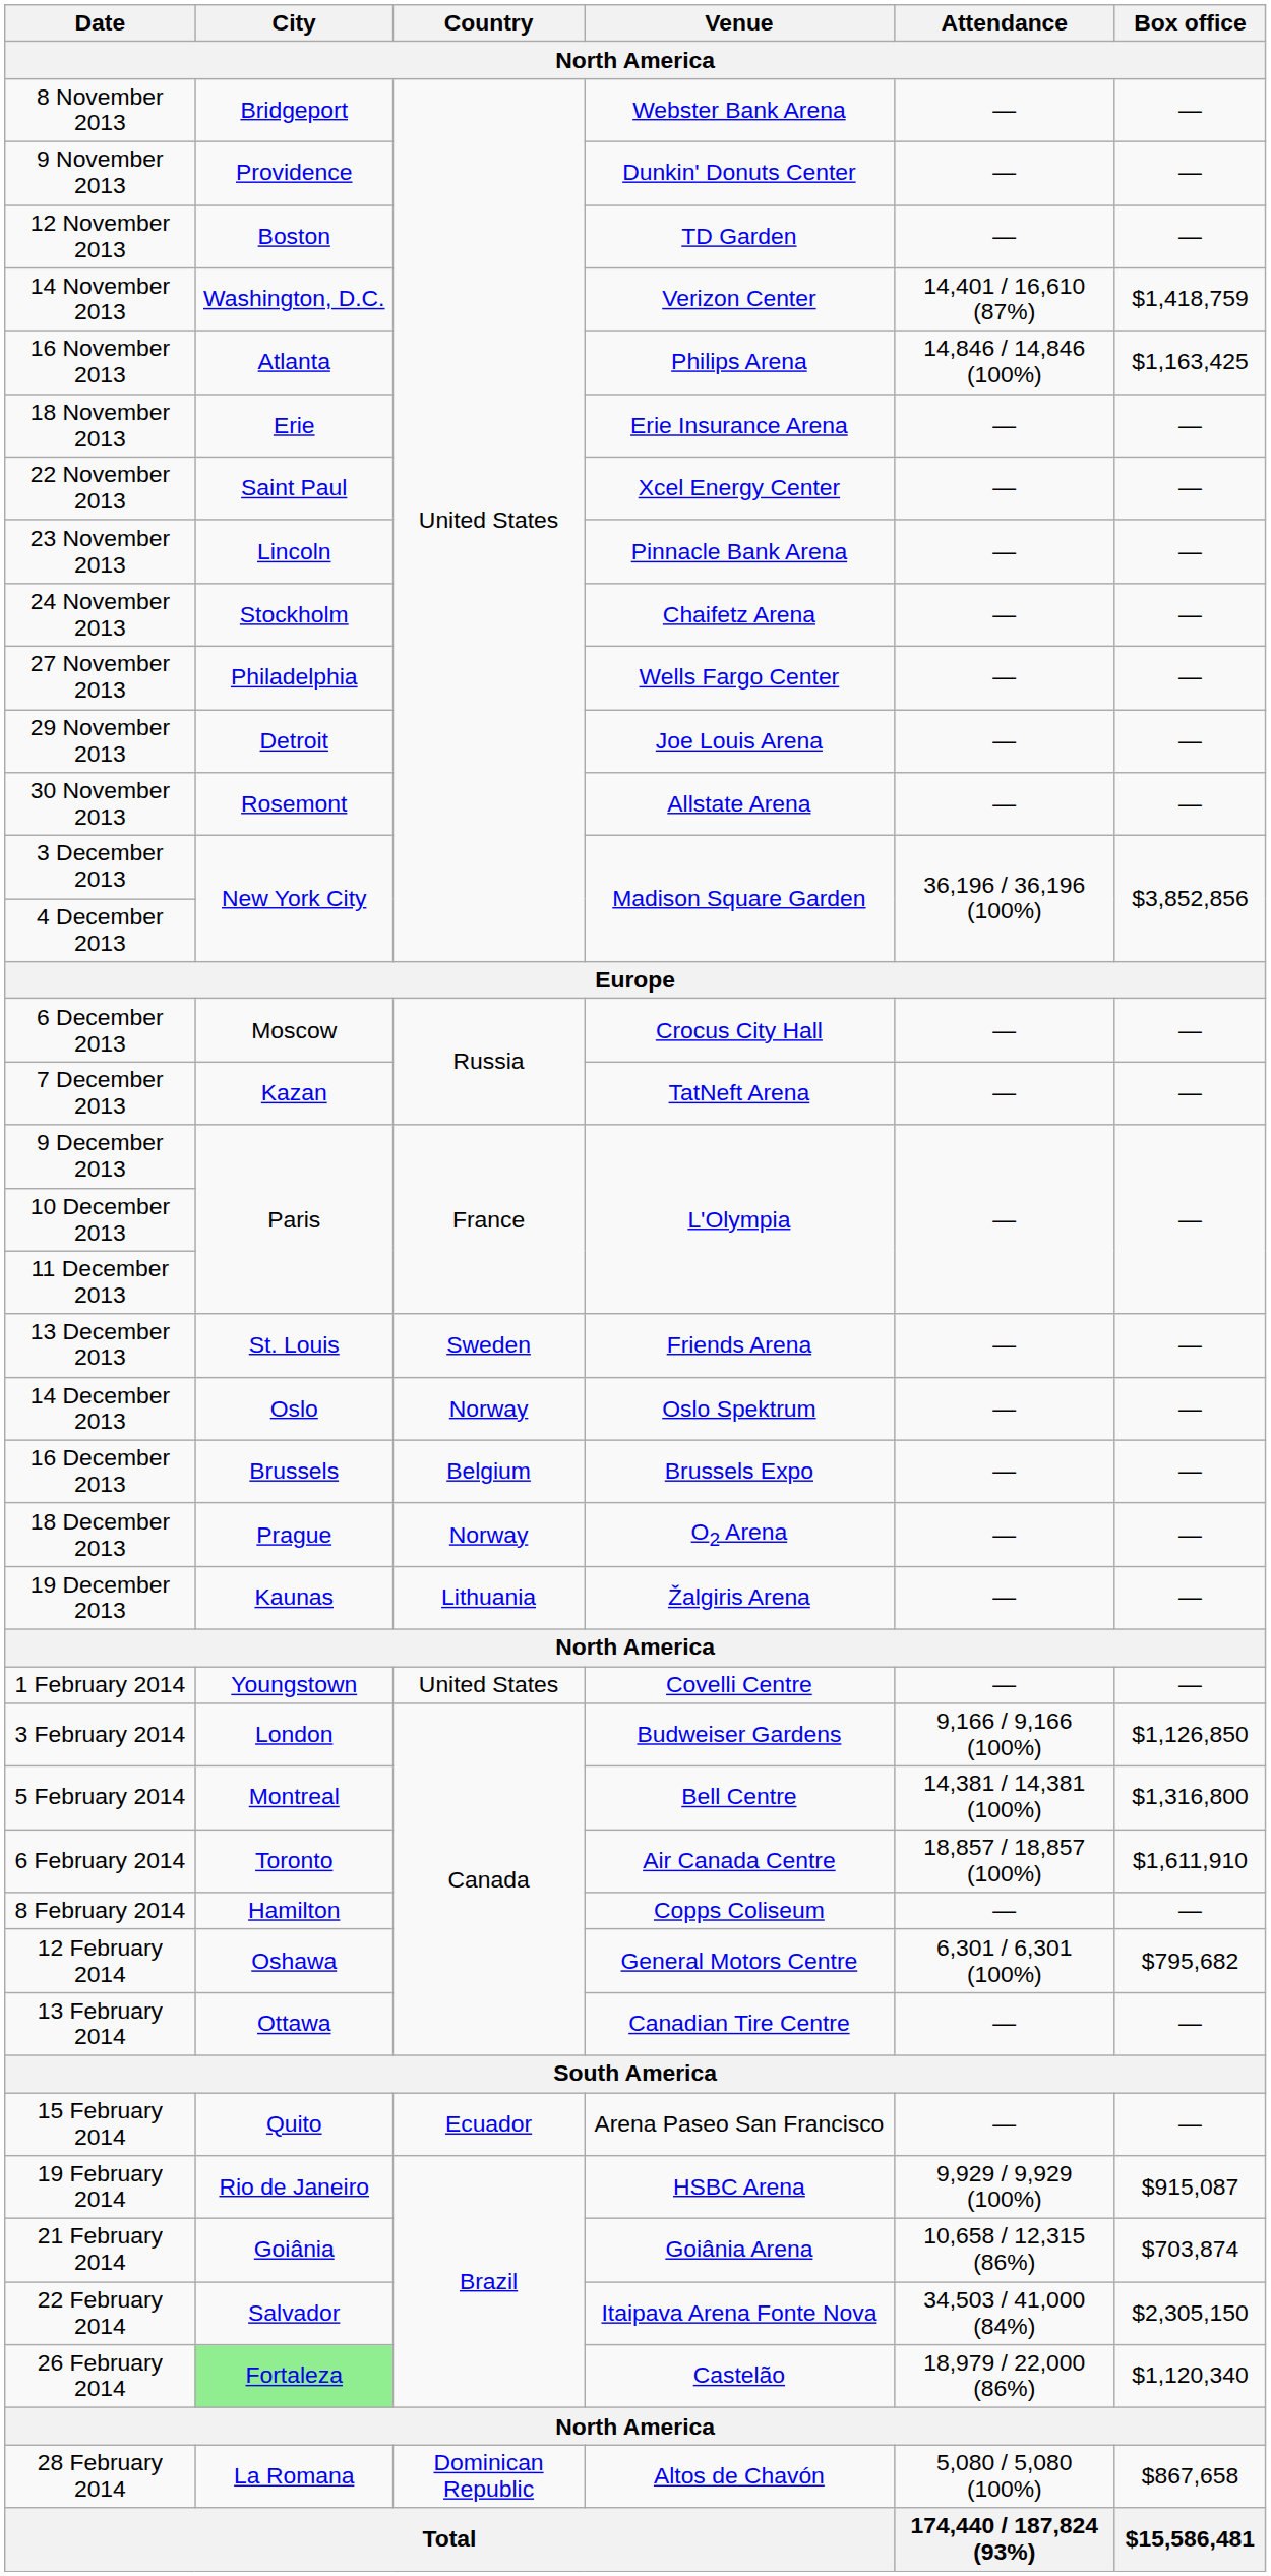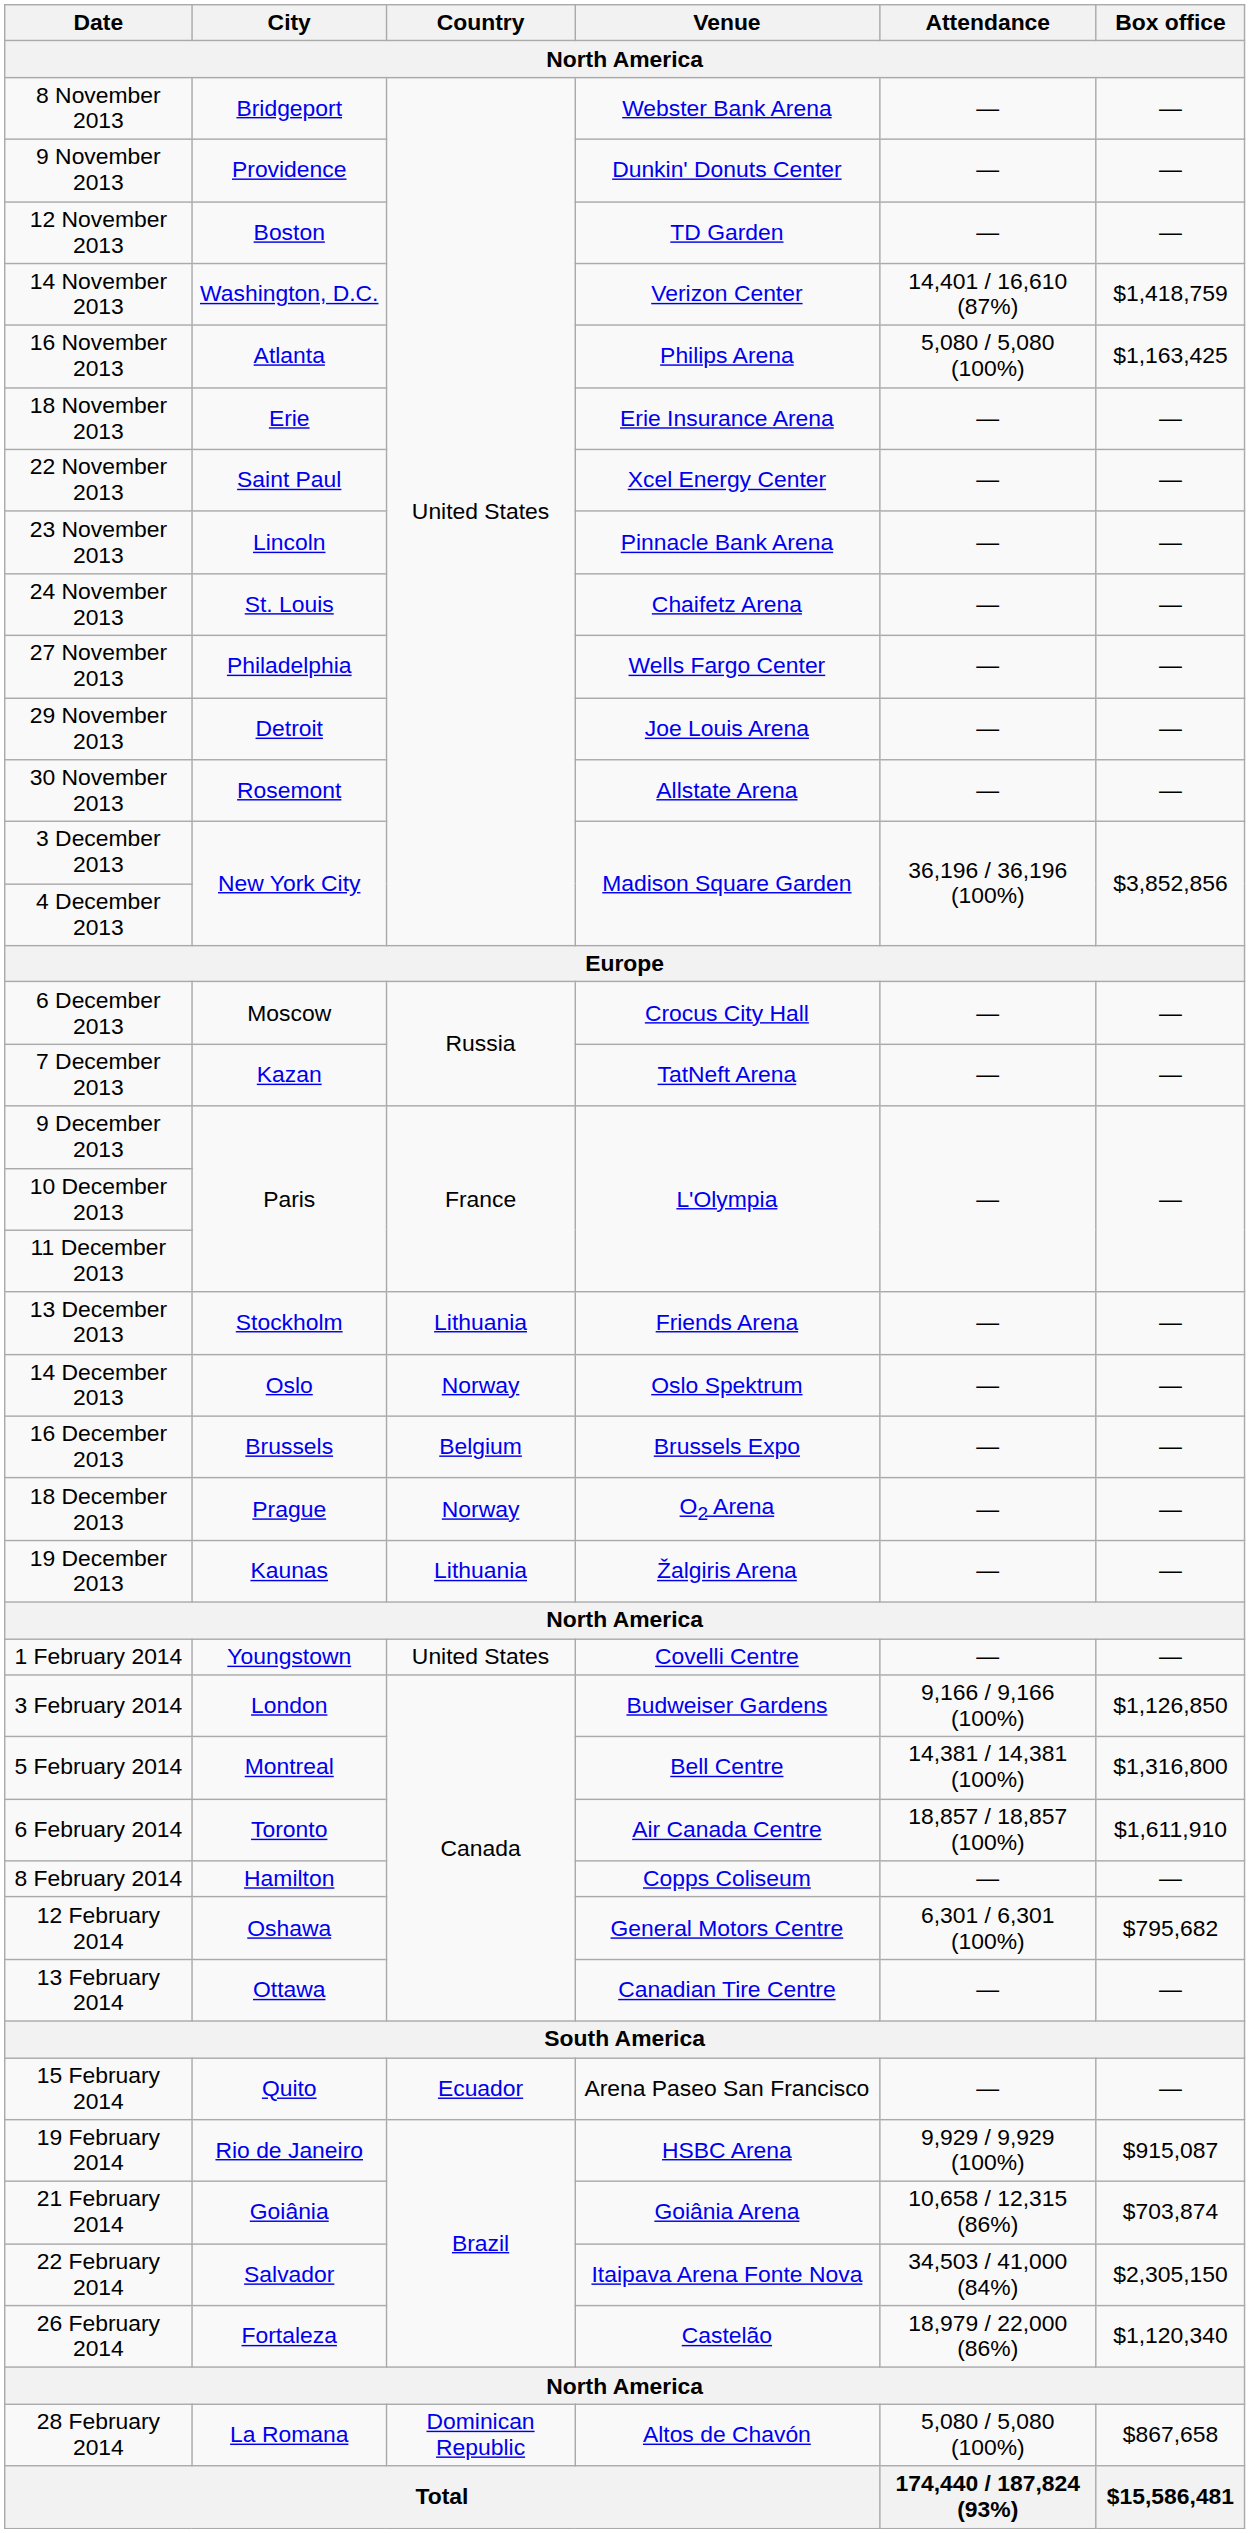16 November 2013 | Attendance: 14,846 / 14,846 (100%) -> 5,080 / 5,080 (100%)
24 November 2013 | City: Stockholm -> St. Louis
13 December 2013 | City: St. Louis -> Stockholm
13 December 2013 | Country: Sweden -> Lithuania
26 February 2014 | City: lightgreen background -> no background
